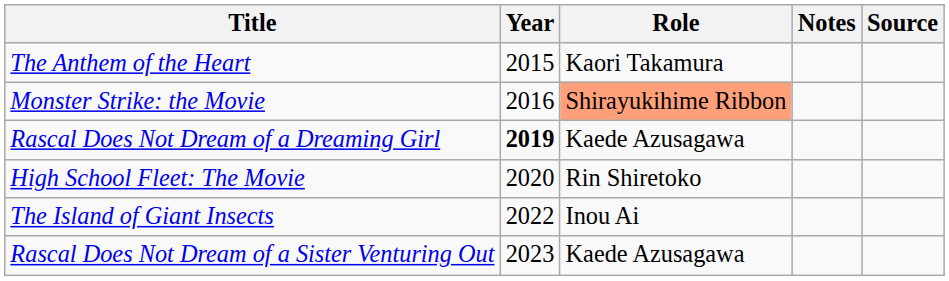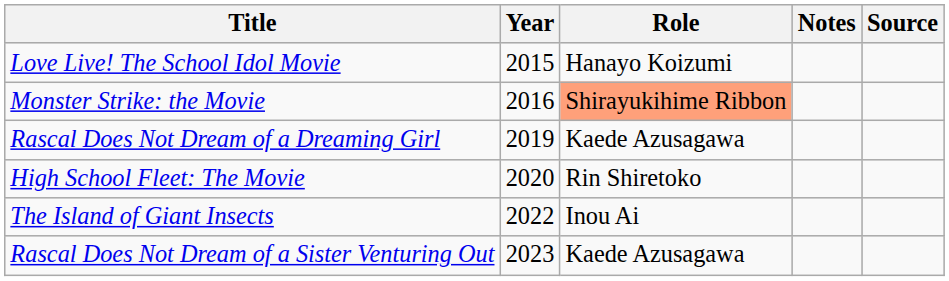+ row: Love Live! The School Idol Movie | 2015 | Hanayo Koizumi
- row: The Anthem of the Heart | 2015 | Kaori Takamura
Rascal Does Not Dream of a Dreaming Girl | Year: bold -> normal
